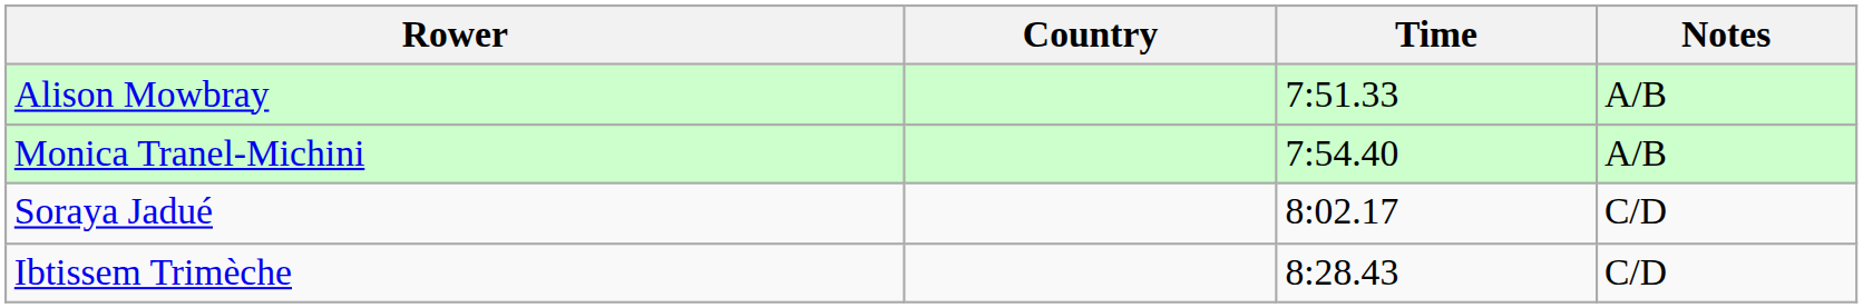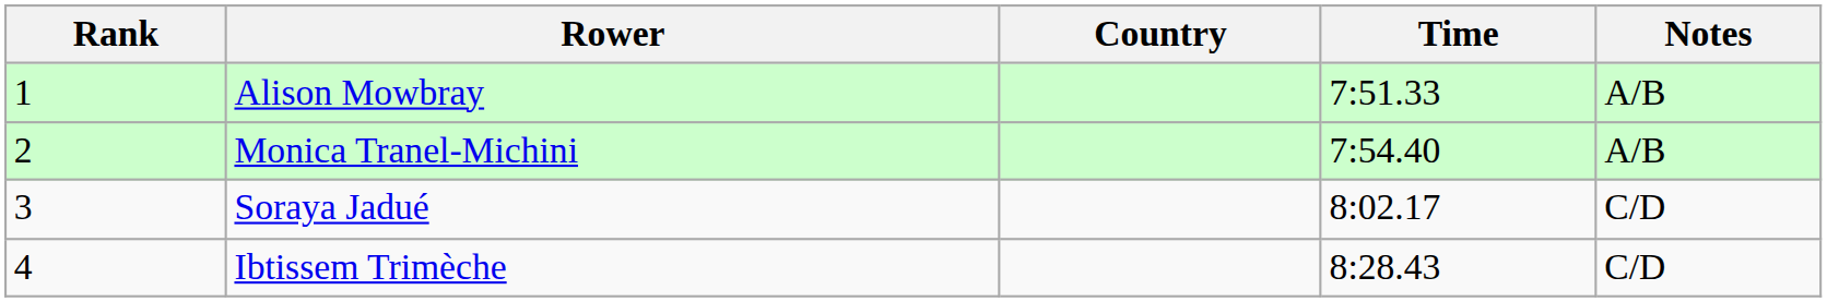+ column: Rank | 1 | 2 | 3 | 4
